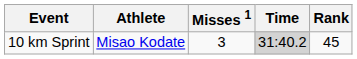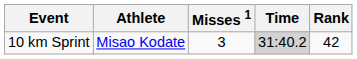10 km Sprint | Rank: 45 -> 42
